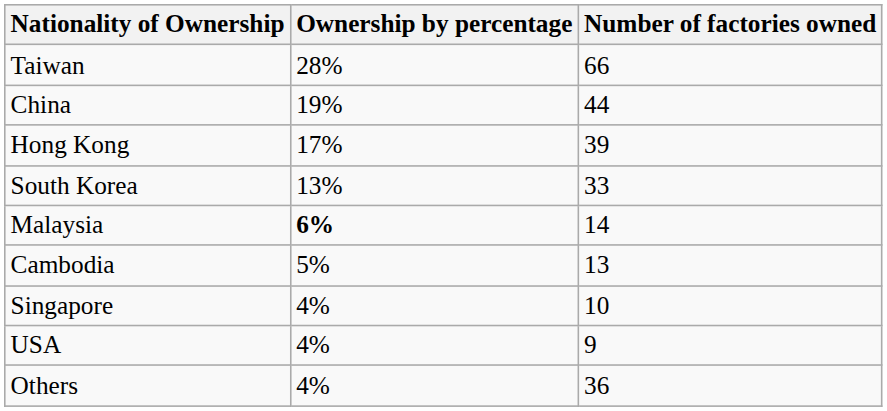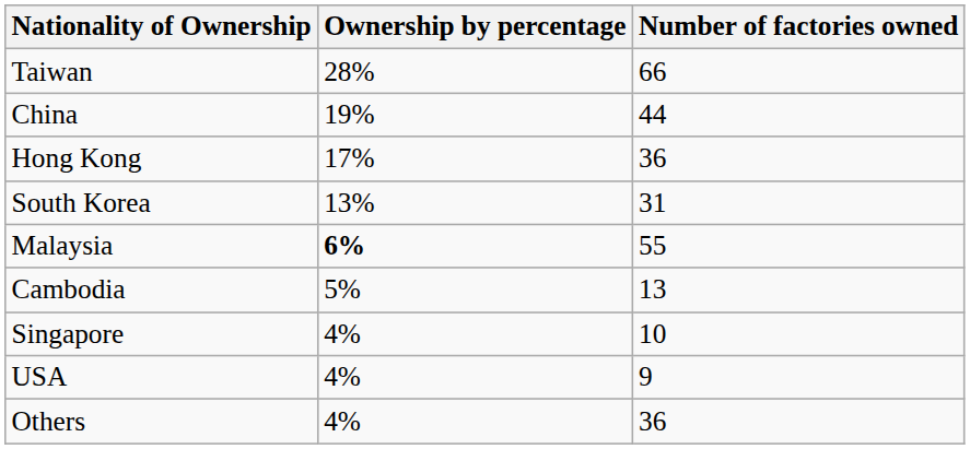Hong Kong | Number of factories owned: 39 -> 36
South Korea | Number of factories owned: 33 -> 31
Malaysia | Number of factories owned: 14 -> 55
